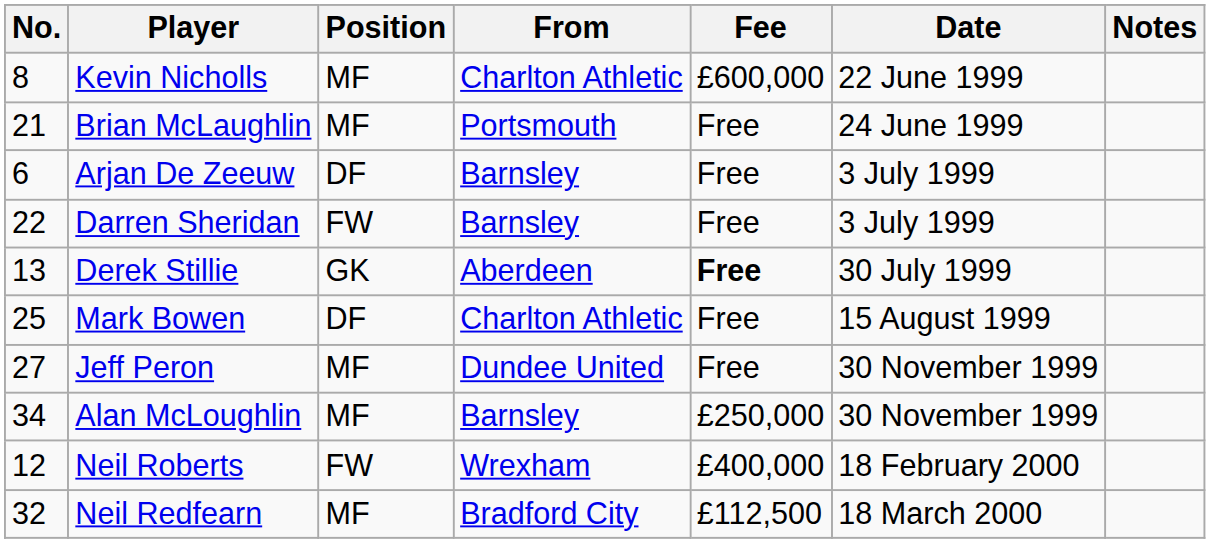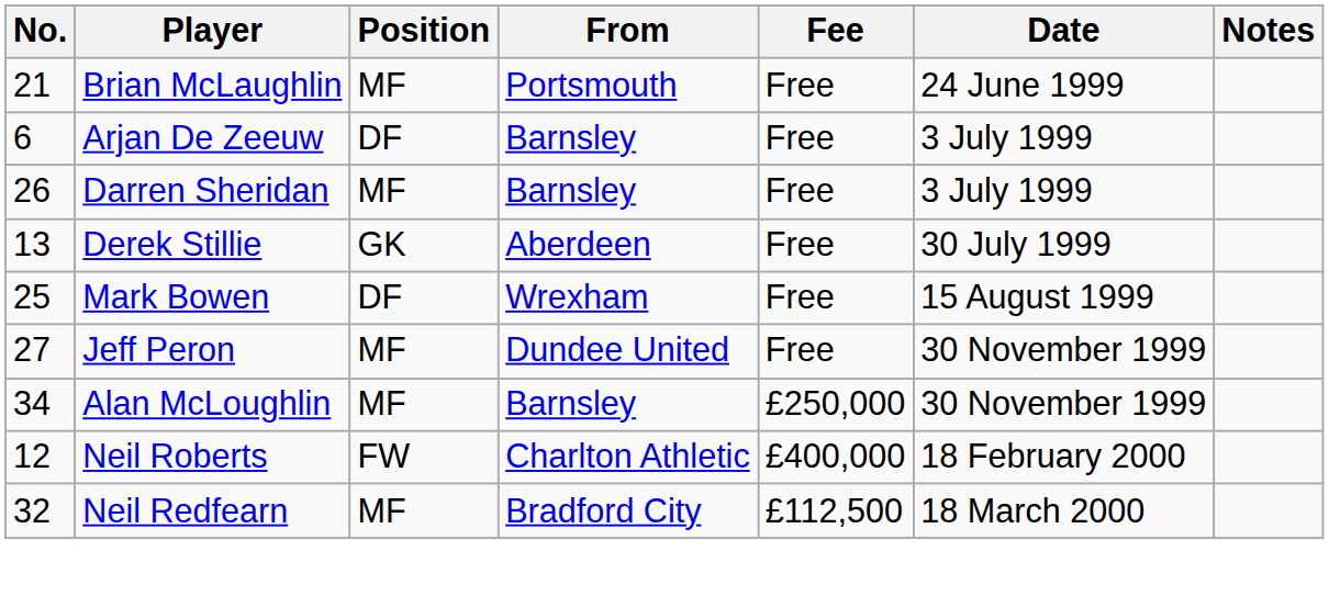- row: 8 | Kevin Nicholls | MF | Charlton Athletic | £600,000 | 22 June 1999
Darren Sheridan | No.: 22 -> 26
Darren Sheridan | Position: FW -> MF
Derek Stillie | Fee: bold -> normal
Mark Bowen | From: Charlton Athletic -> Wrexham
Neil Roberts | From: Wrexham -> Charlton Athletic
